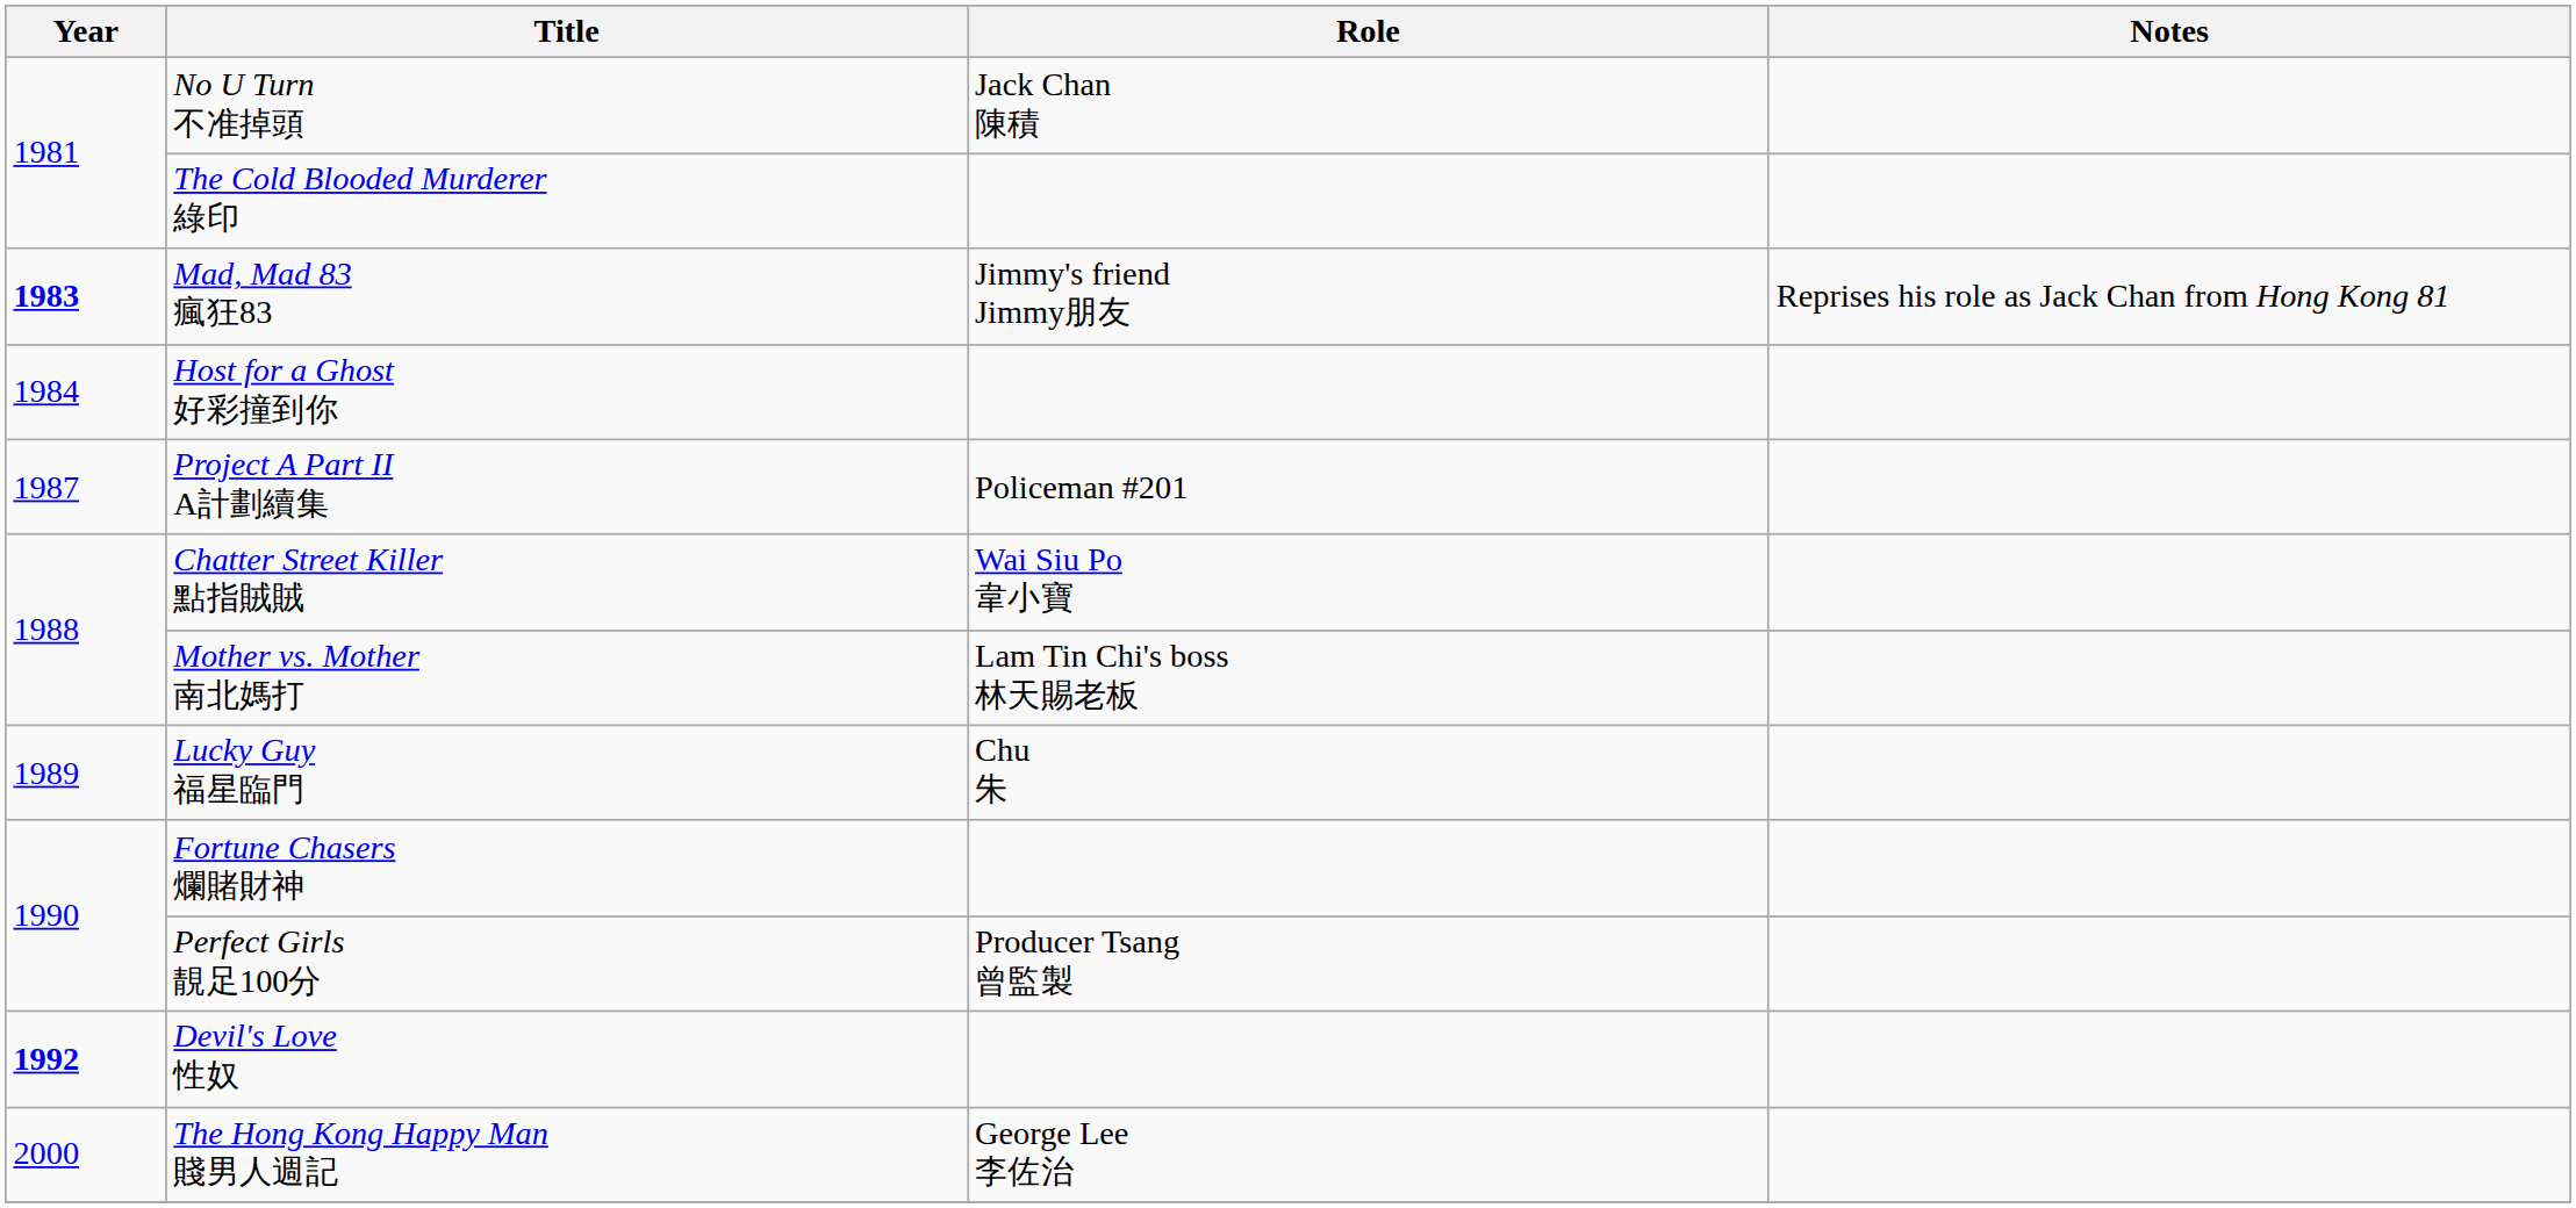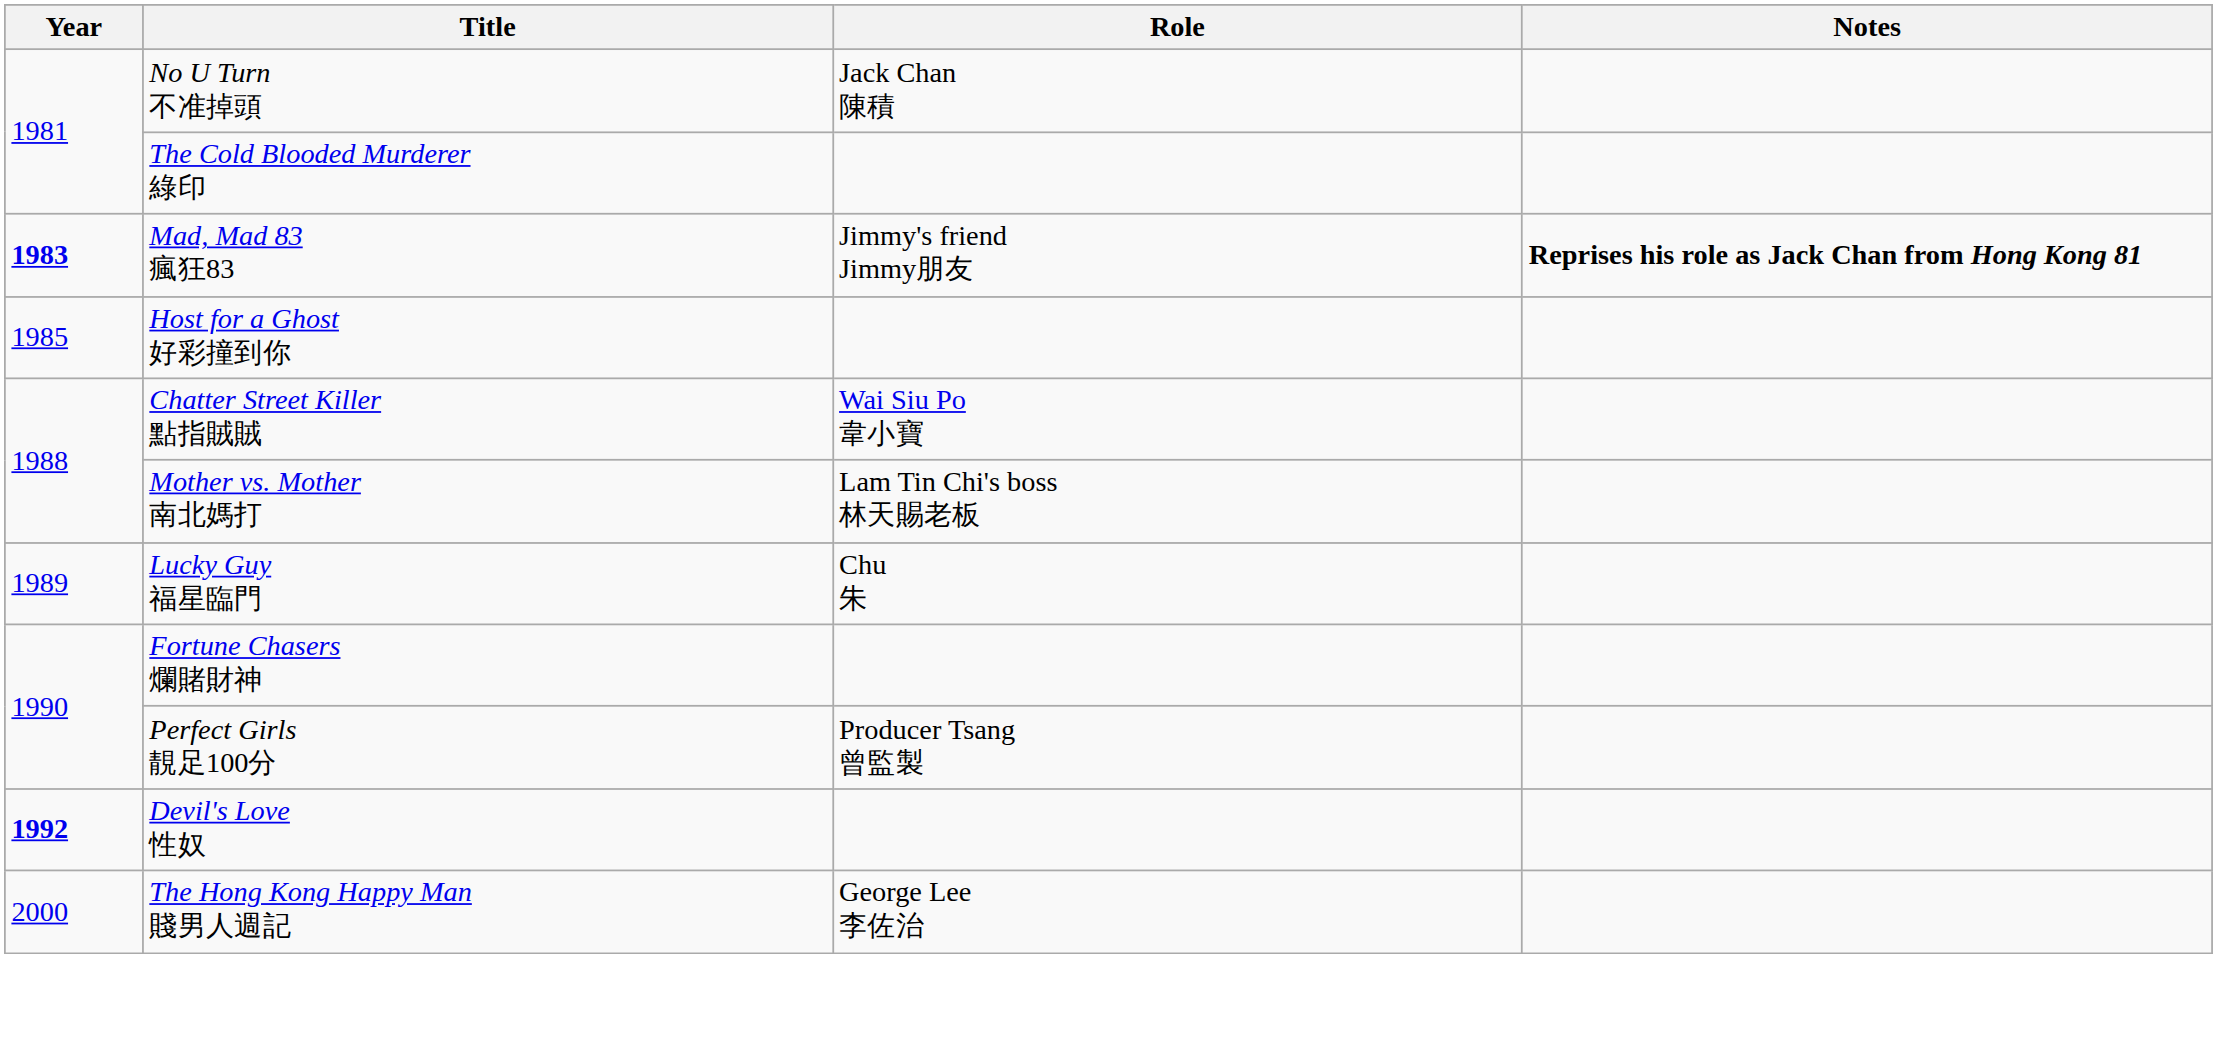Mad, Mad 83 瘋狂83 | Notes: normal -> bold
Host for a Ghost 好彩撞到你 | Year: 1984 -> 1985
- row: 1987 | Project A Part II A計劃續集 | Policeman #201
